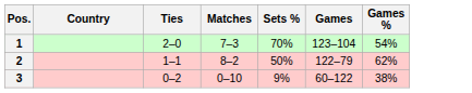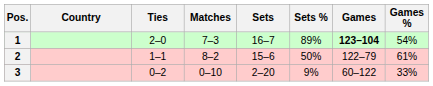+ column: Sets | 16–7 | 15–6 | 2–20
1 | Sets %: 70% -> 89%
1 | Games: normal -> bold
2 | Games %: 62% -> 61%
3 | Games %: 38% -> 33%
